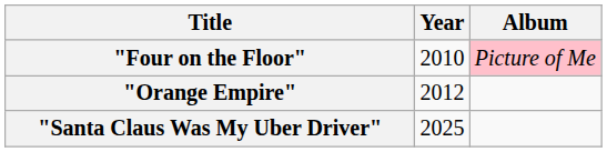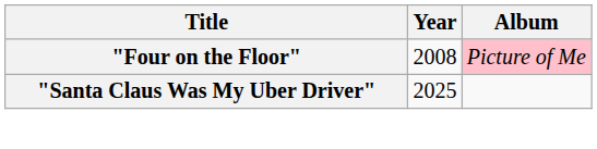"Four on the Floor" | Year: 2010 -> 2008
- row: "Orange Empire" | 2012
